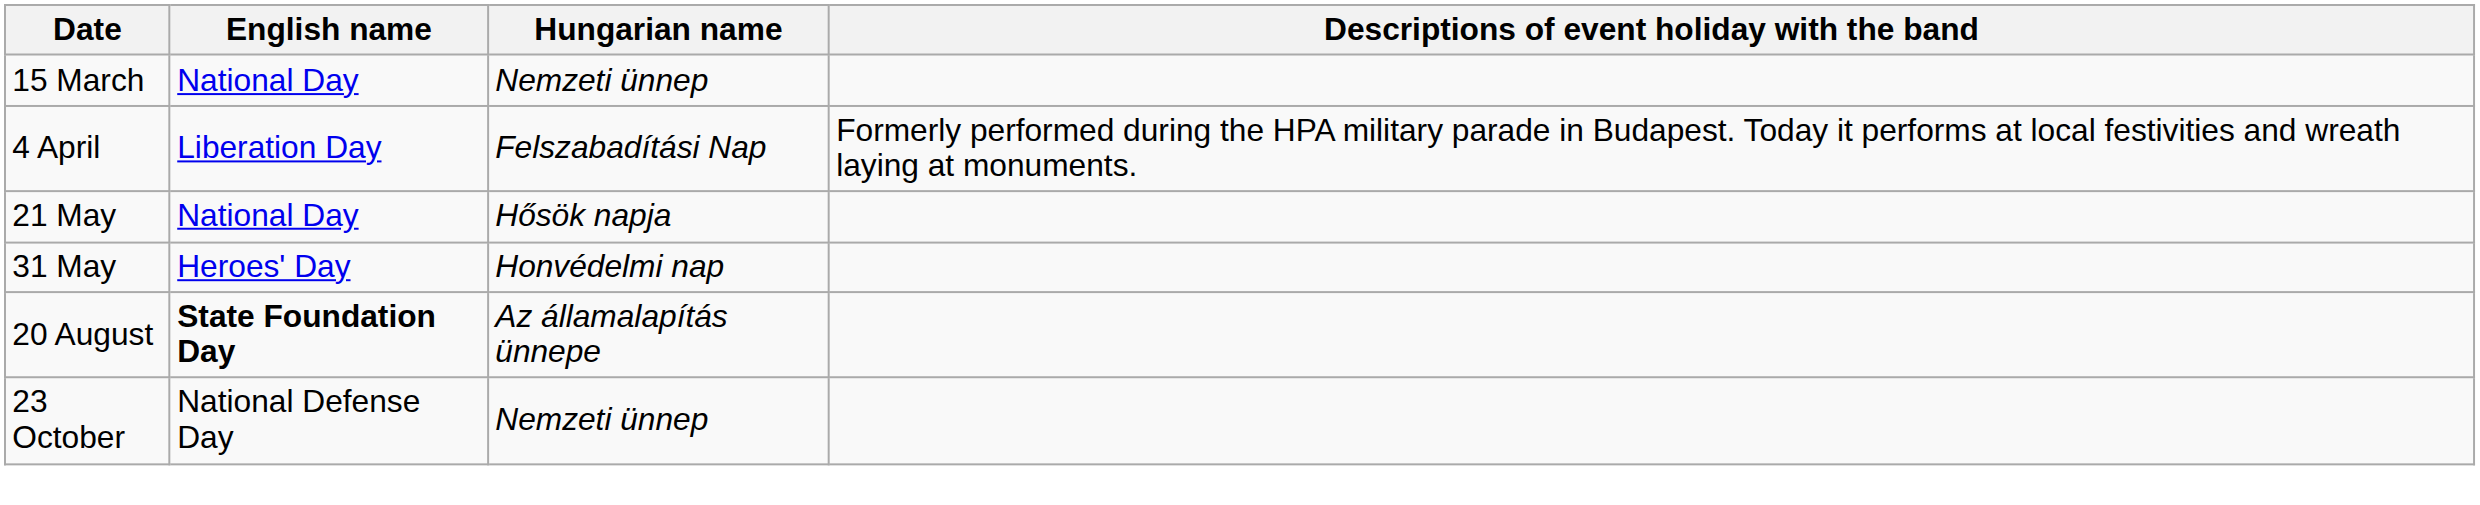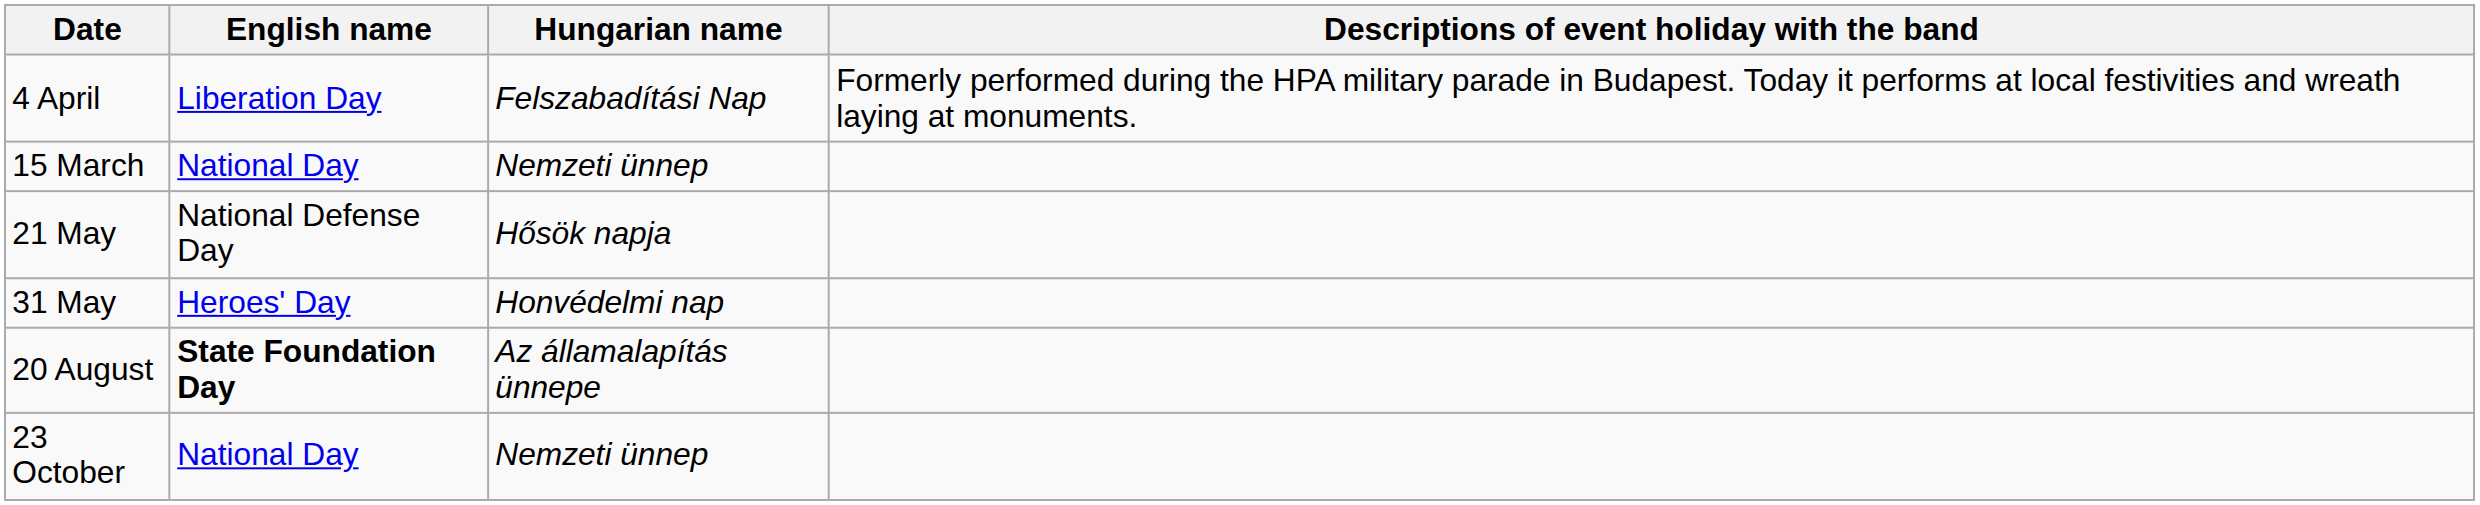rows swapped: 15 March <-> 4 April
21 May | English name: National Day -> National Defense Day
23 October | English name: National Defense Day -> National Day
